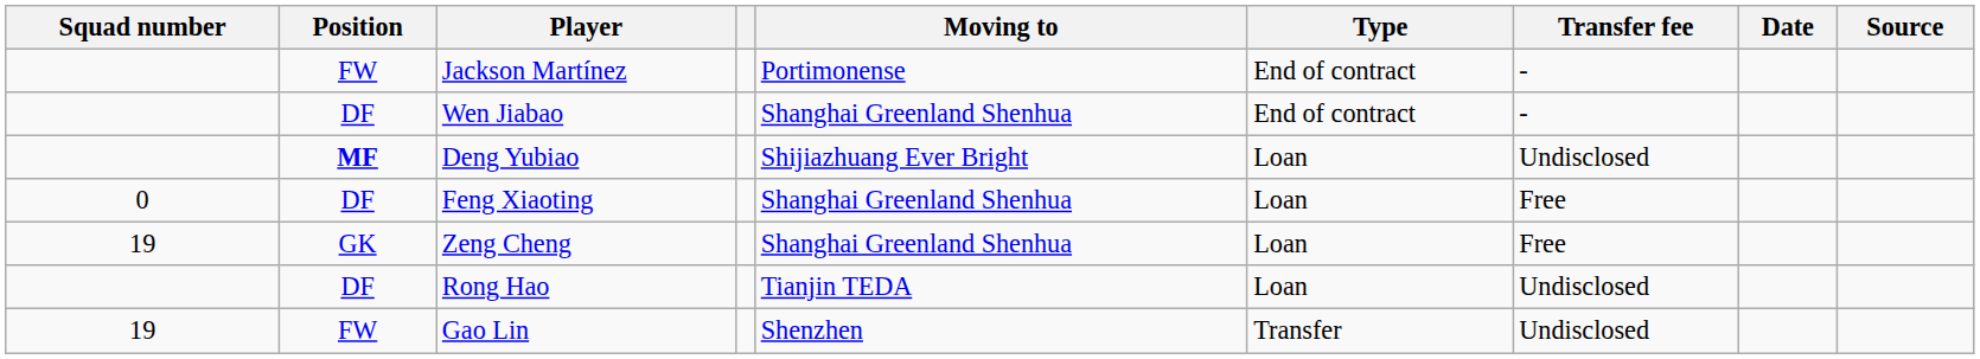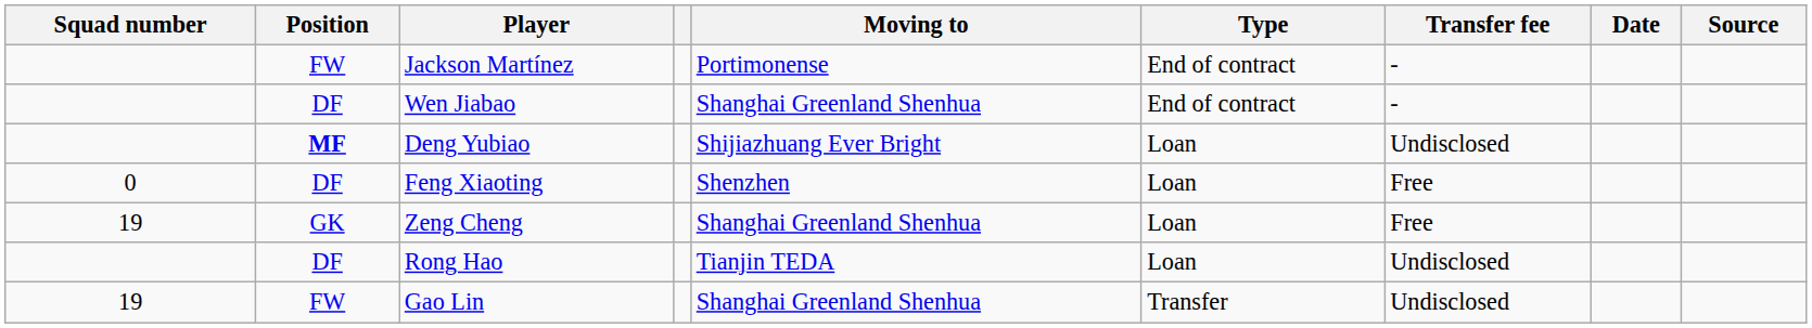Feng Xiaoting | Moving to: Shanghai Greenland Shenhua -> Shenzhen
Gao Lin | Moving to: Shenzhen -> Shanghai Greenland Shenhua
